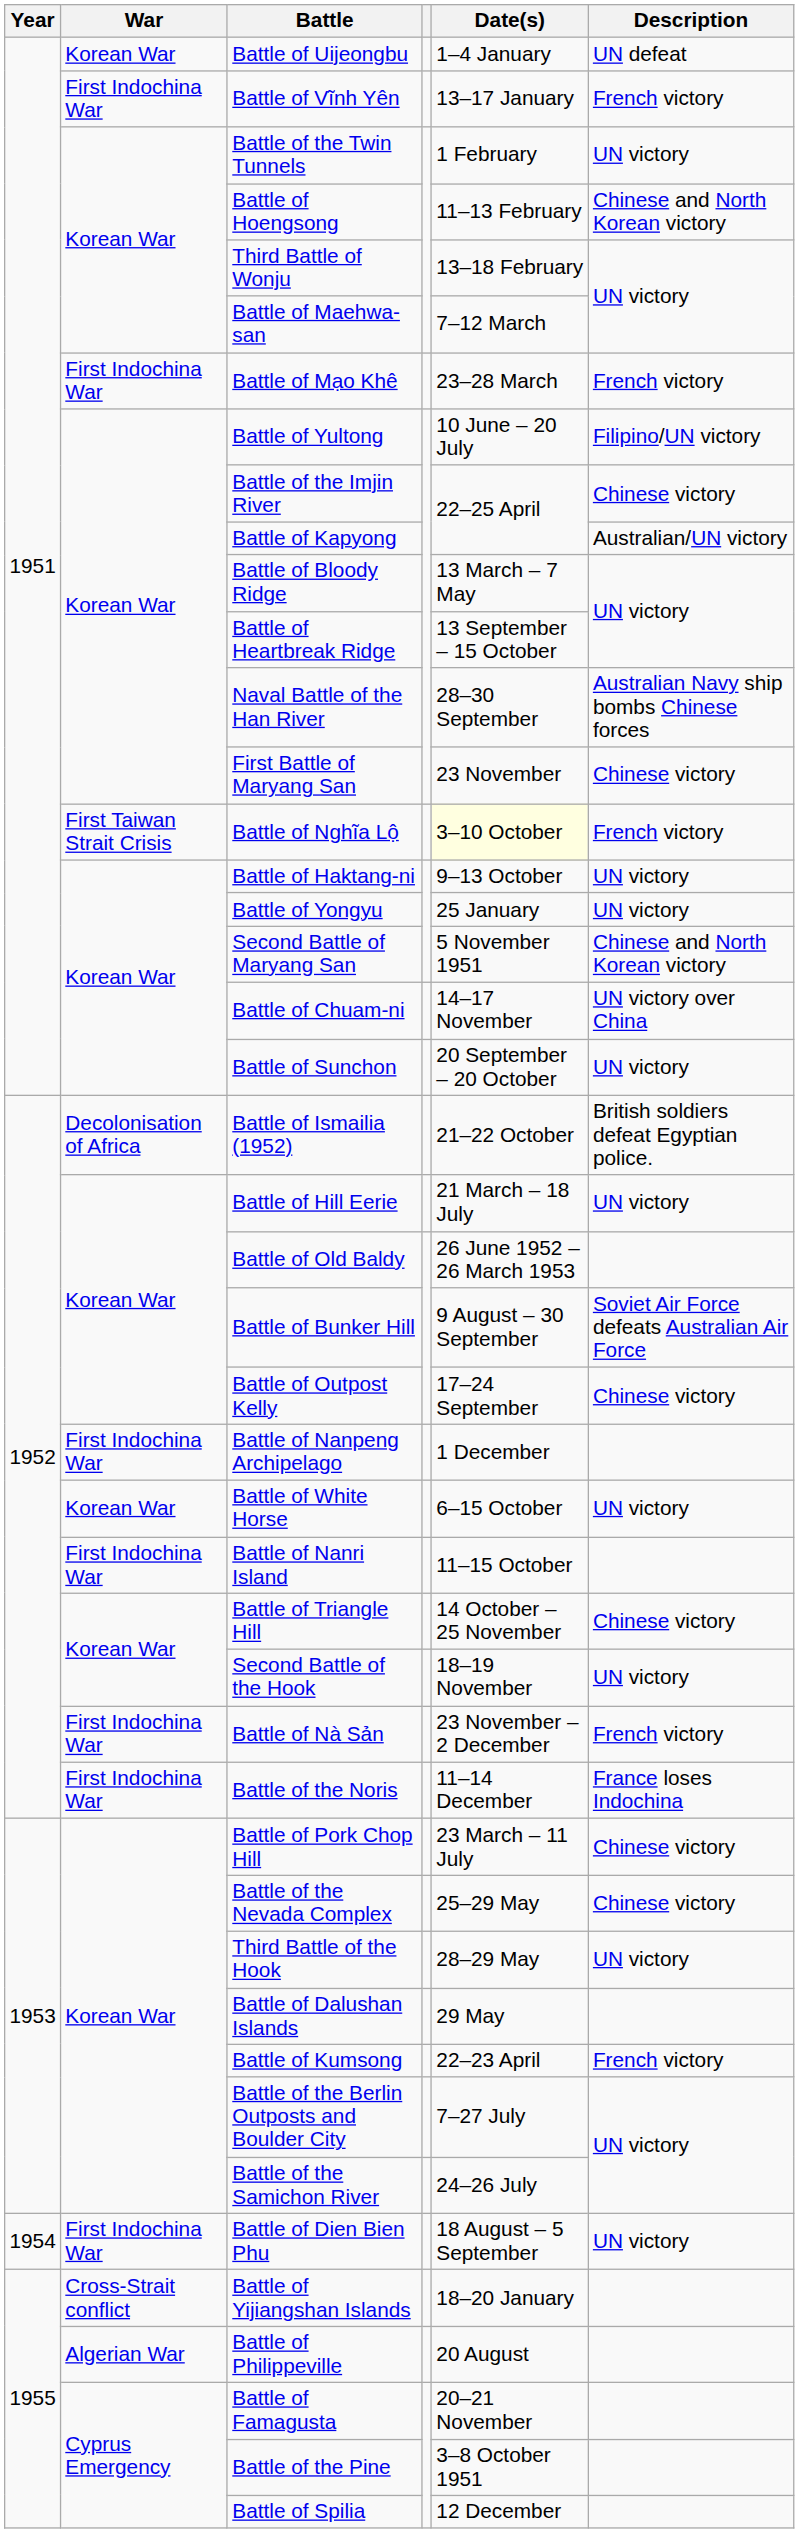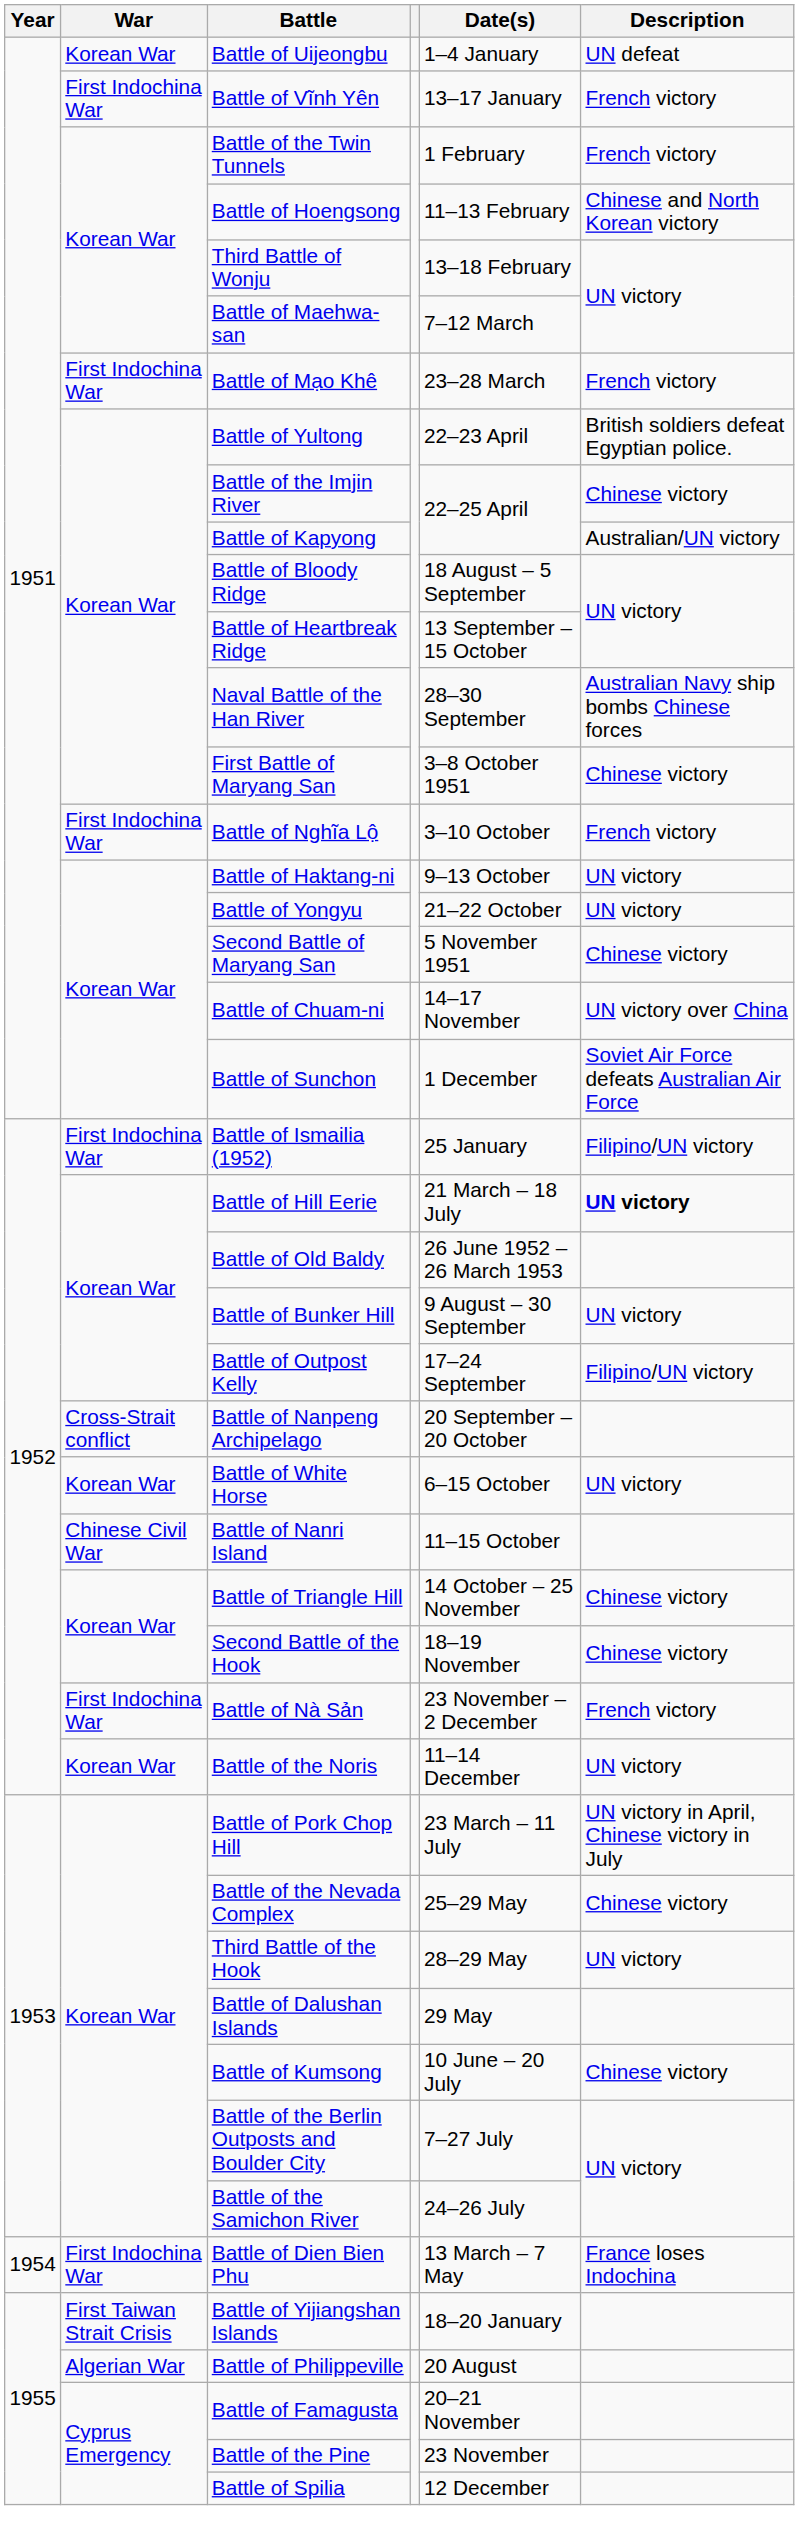Battle of the Twin Tunnels | Description: UN victory -> French victory
Battle of Yultong | Date(s): 10 June – 20 July -> 22–23 April
Battle of Yultong | Description: Filipino/UN victory -> British soldiers defeat Egyptian police.
Battle of Bloody Ridge | Date(s): 13 March – 7 May -> 18 August – 5 September
First Battle of Maryang San | Date(s): 23 November -> 3–8 October 1951
Battle of Nghĩa Lộ | War: First Taiwan Strait Crisis -> First Indochina War
Battle of Nghĩa Lộ | Date(s): lightyellow background -> no background
Battle of Yongyu | Date(s): 25 January -> 21–22 October
Second Battle of Maryang San | Description: Chinese and North Korean victory -> Chinese victory
Battle of Sunchon | Date(s): 20 September – 20 October -> 1 December
Battle of Sunchon | Description: UN victory -> Soviet Air Force defeats Australian Air Force
Battle of Ismailia (1952) | War: Decolonisation of Africa -> First Indochina War
Battle of Ismailia (1952) | Date(s): 21–22 October -> 25 January
Battle of Ismailia (1952) | Description: British soldiers defeat Egyptian police. -> Filipino/UN victory
Battle of Hill Eerie | Description: normal -> bold
Battle of Bunker Hill | Description: Soviet Air Force defeats Australian Air Force -> UN victory
Battle of Outpost Kelly | Description: Chinese victory -> Filipino/UN victory
Battle of Nanpeng Archipelago | War: First Indochina War -> Cross-Strait conflict
Battle of Nanpeng Archipelago | Date(s): 1 December -> 20 September – 20 October
Battle of Nanri Island | War: First Indochina War -> Chinese Civil War
Second Battle of the Hook | Description: UN victory -> Chinese victory
Battle of the Noris | War: First Indochina War -> Korean War
Battle of the Noris | Description: France loses Indochina -> UN victory
Battle of Pork Chop Hill | Description: Chinese victory -> UN victory in April, Chinese victory in July
Battle of Kumsong | Date(s): 22–23 April -> 10 June – 20 July
Battle of Kumsong | Description: French victory -> Chinese victory
Battle of Dien Bien Phu | Date(s): 18 August – 5 September -> 13 March – 7 May
Battle of Dien Bien Phu | Description: UN victory -> France loses Indochina
Battle of Yijiangshan Islands | War: Cross-Strait conflict -> First Taiwan Strait Crisis
Battle of the Pine | Date(s): 3–8 October 1951 -> 23 November
